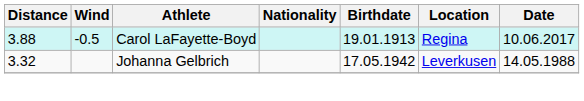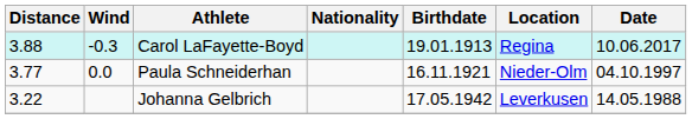Carol LaFayette-Boyd | Wind: -0.5 -> -0.3
+ row: 3.77 | 0.0 | Paula Schneiderhan | 16.11.1921 | Nieder-Olm | 04.10.1997
Johanna Gelbrich | Distance: 3.32 -> 3.22
